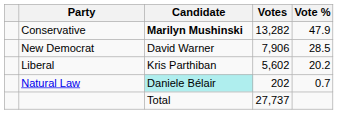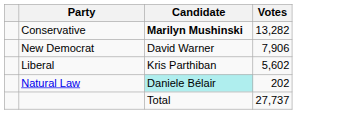- column: Vote % | 47.9 | 28.5 | 20.2 | 0.7
